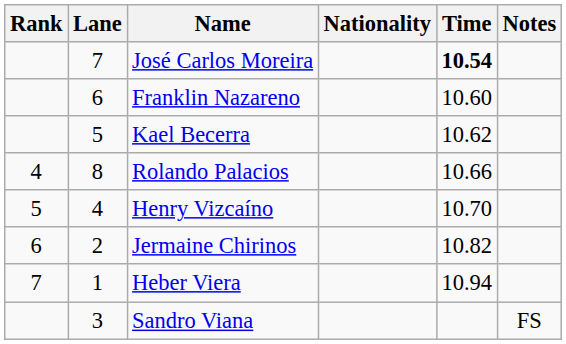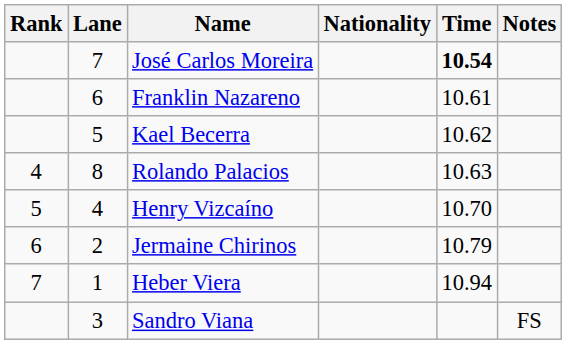Franklin Nazareno | Time: 10.60 -> 10.61
Rolando Palacios | Time: 10.66 -> 10.63
Jermaine Chirinos | Time: 10.82 -> 10.79
